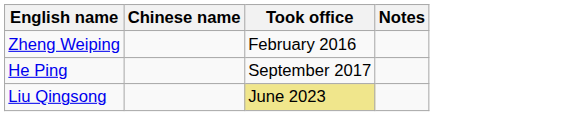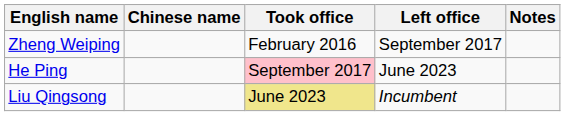+ column: Left office | September 2017 | June 2023 | Incumbent
He Ping | Took office: no background -> pink background
